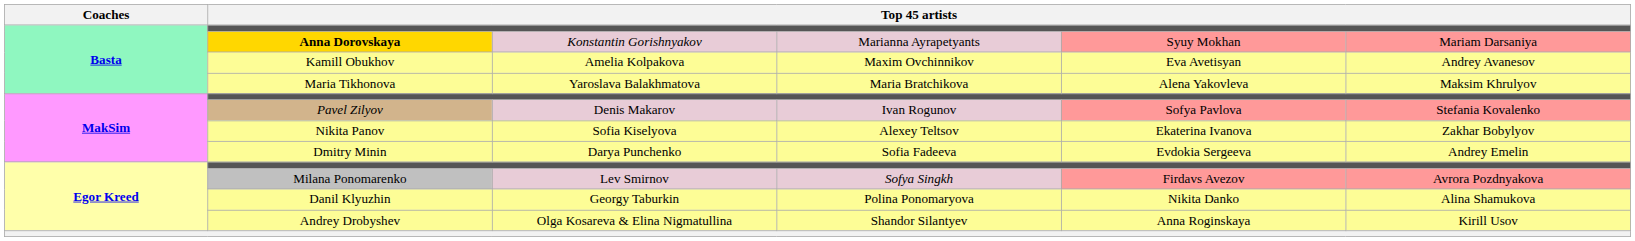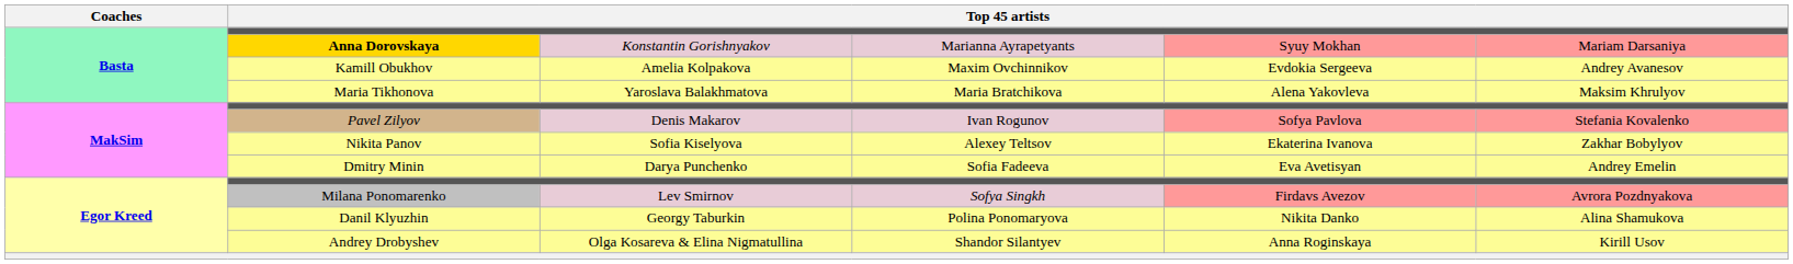Kamill Obukhov | column 5: Eva Avetisyan -> Evdokia Sergeeva
Dmitry Minin | column 5: Evdokia Sergeeva -> Eva Avetisyan
